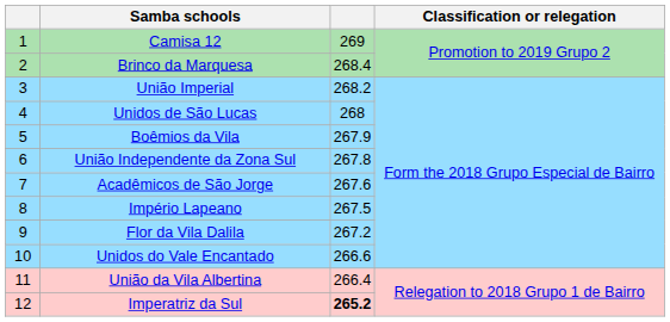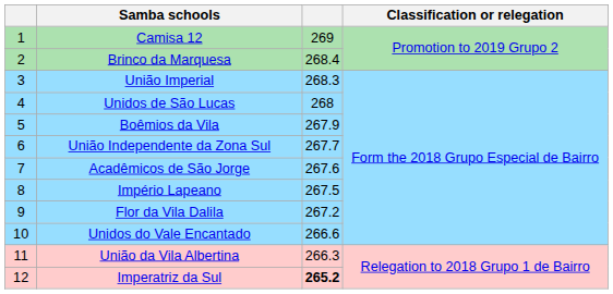União Imperial | column 3: 268.2 -> 268.3
União Independente da Zona Sul | column 3: 267.8 -> 267.7
União da Vila Albertina | column 3: 266.4 -> 266.3
